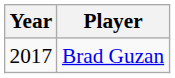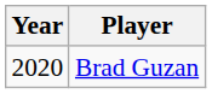Brad Guzan | Year: 2017 -> 2020
